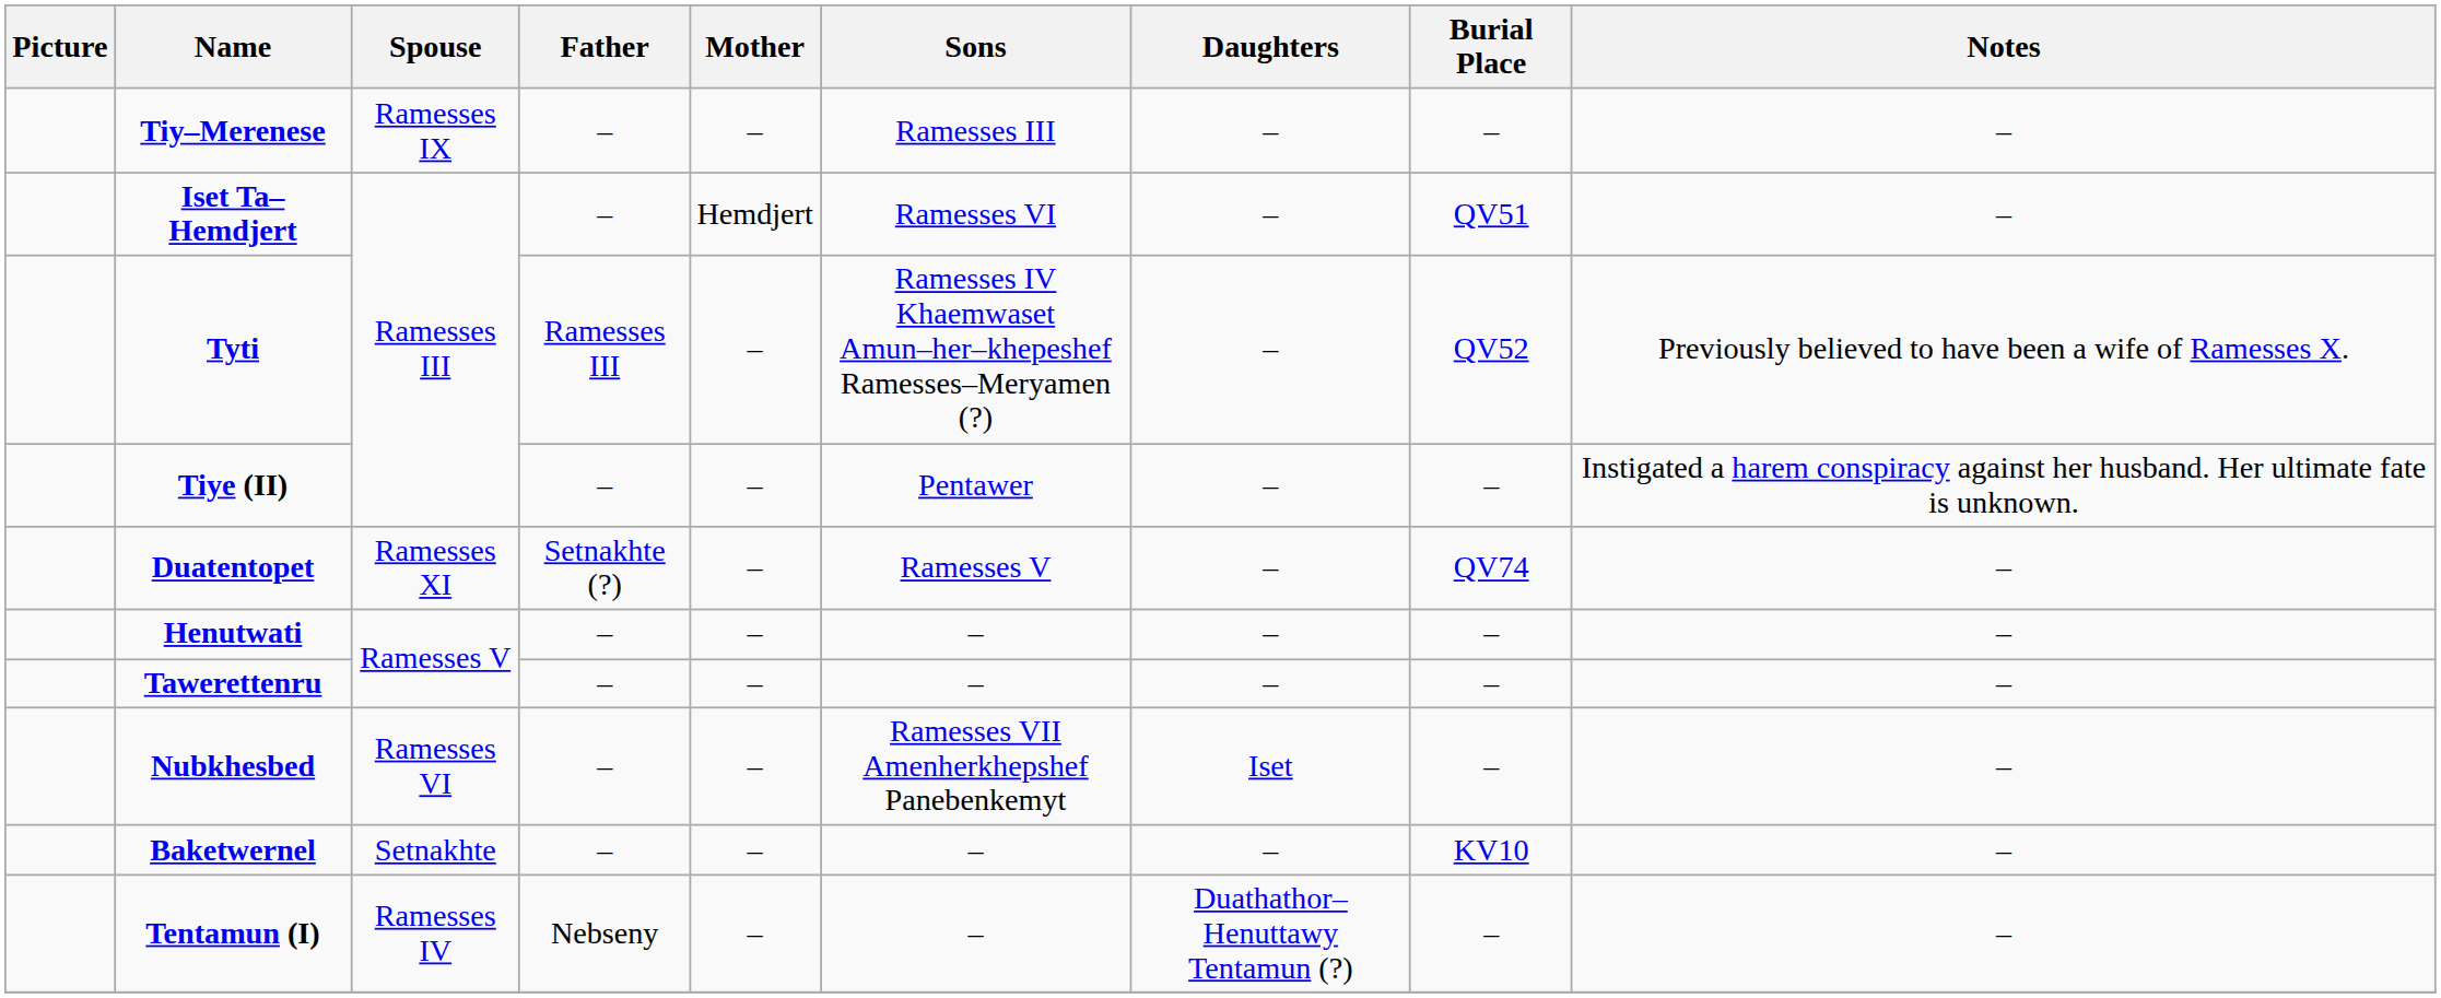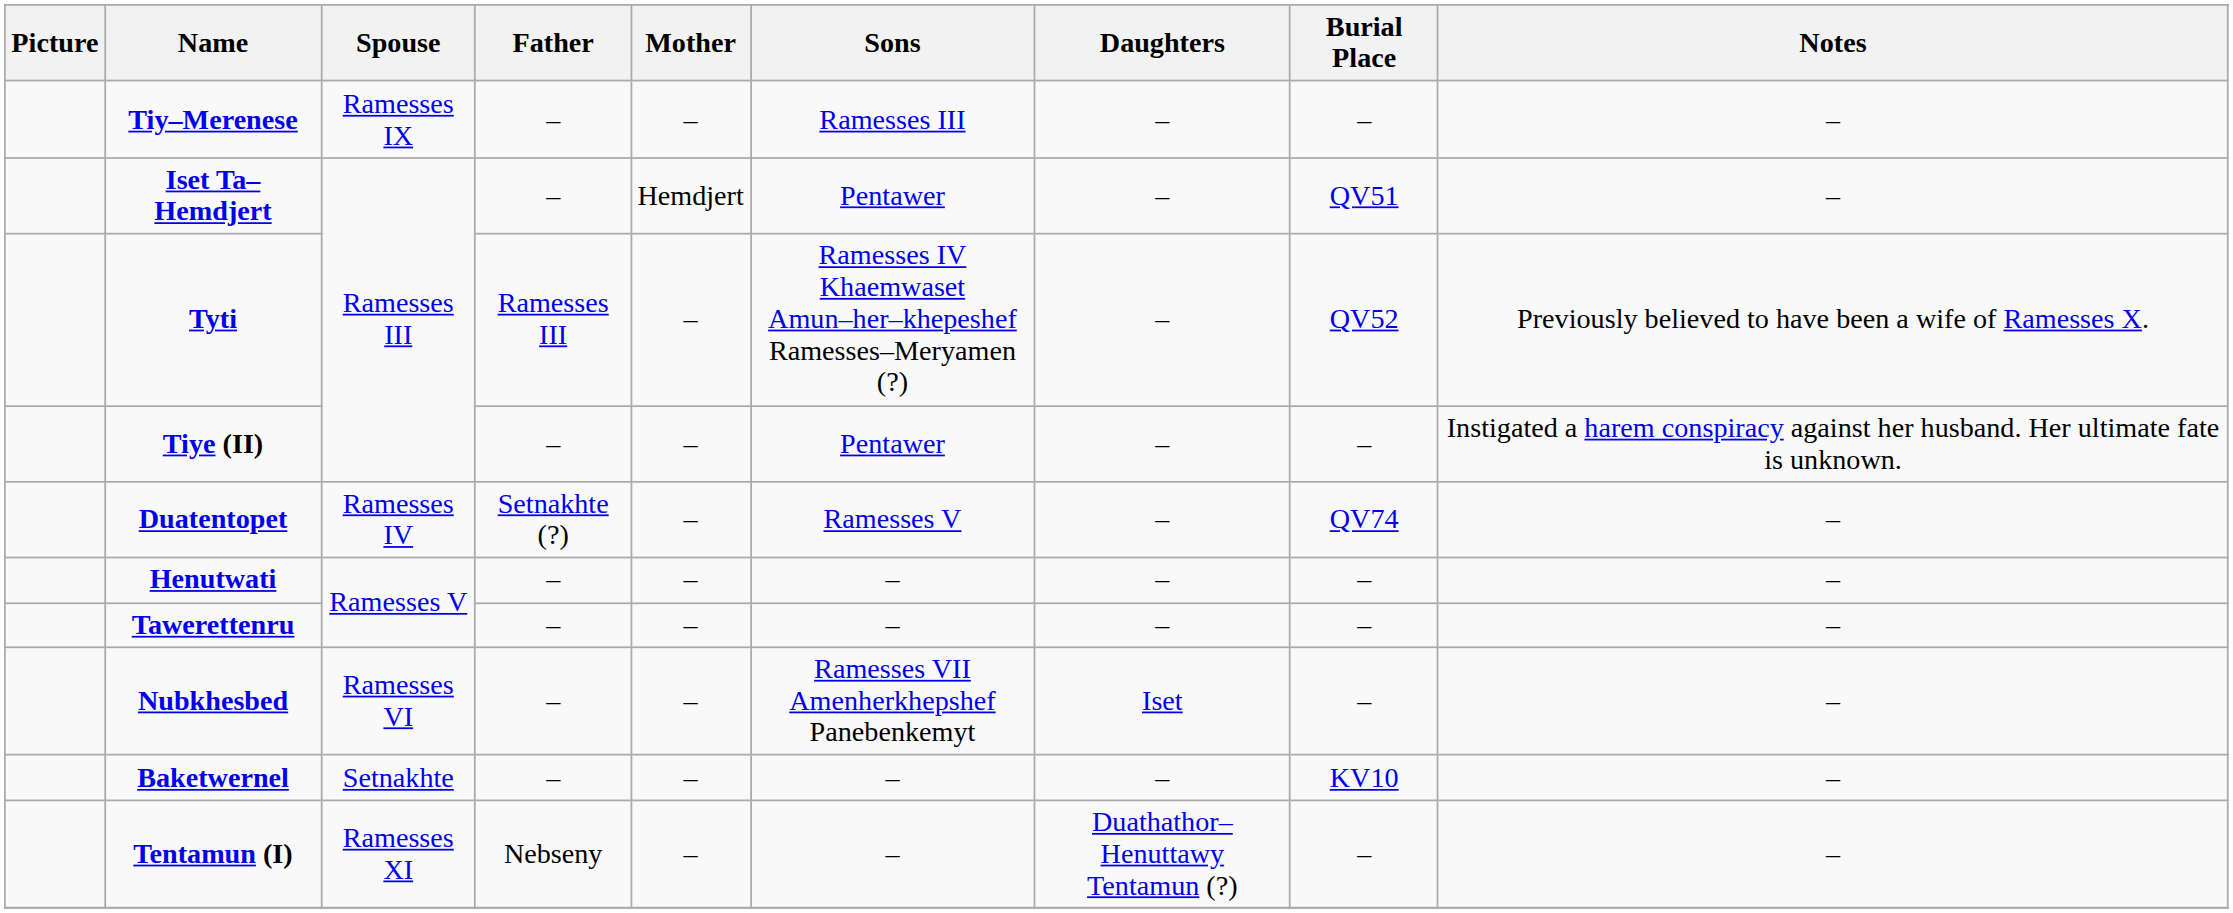Iset Ta–Hemdjert | Sons: Ramesses VI -> Pentawer
Duatentopet | Spouse: Ramesses XI -> Ramesses IV
Tentamun (I) | Spouse: Ramesses IV -> Ramesses XI
